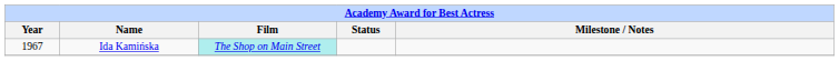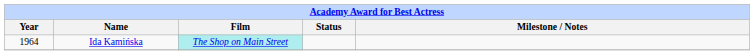Ida Kamińska | Year: 1967 -> 1964
